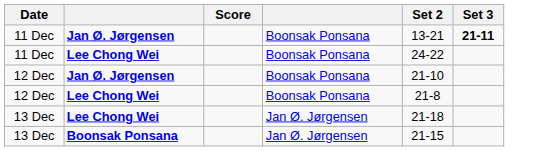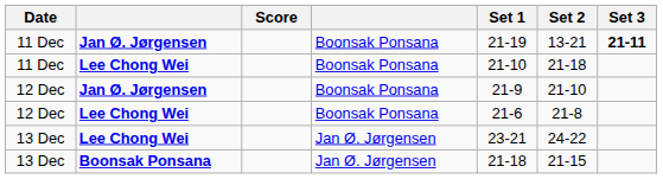+ column: Set 1 | 21-19 | 21-10 | 21-9 | 21-6 | 23-21 | 21-18
11 Dec / Lee Chong Wei | Set 2: 24-22 -> 21-18
13 Dec / Lee Chong Wei | Set 2: 21-18 -> 24-22
